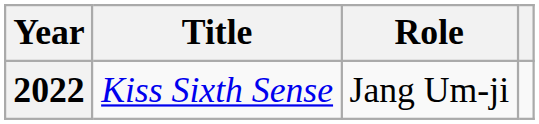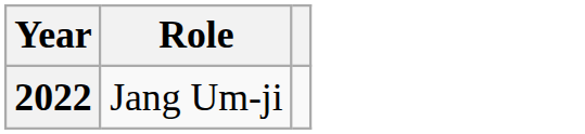- column: Title | Kiss Sixth Sense
